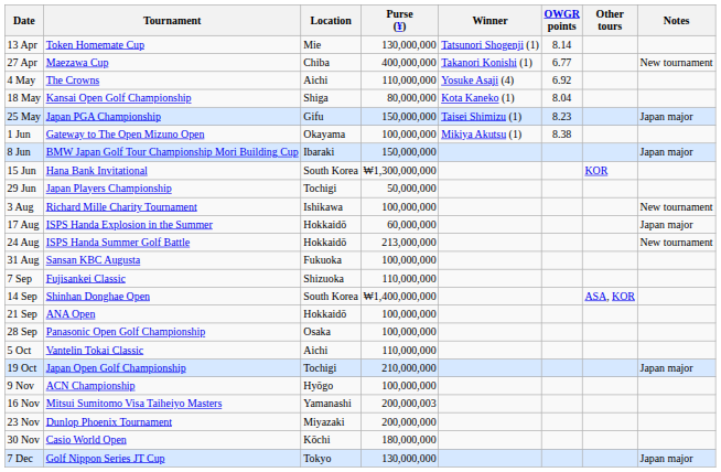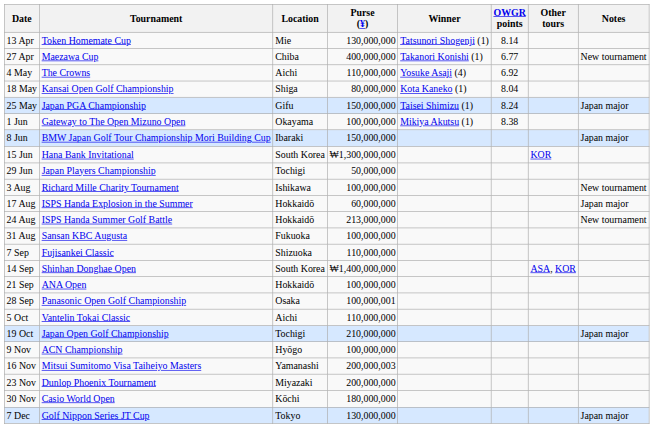25 May | OWGR points: 8.23 -> 8.24
28 Sep | Purse (¥): 100,000,000 -> 100,000,001
